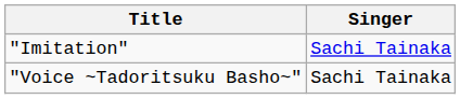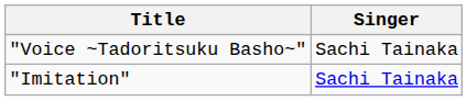rows swapped: "Imitation" <-> "Voice ~Tadoritsuku Basho~"
